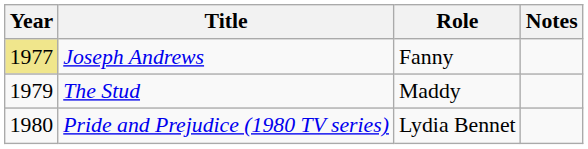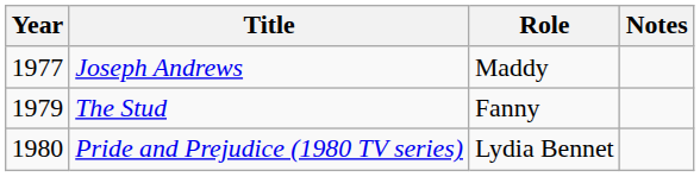Joseph Andrews | Year: khaki background -> no background
Joseph Andrews | Role: Fanny -> Maddy
The Stud | Role: Maddy -> Fanny
